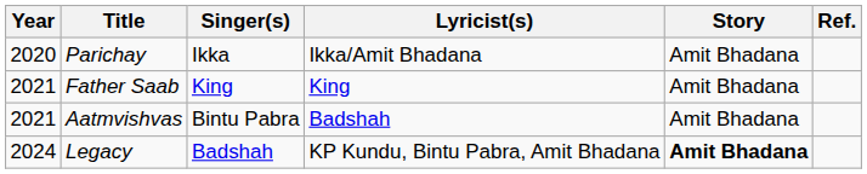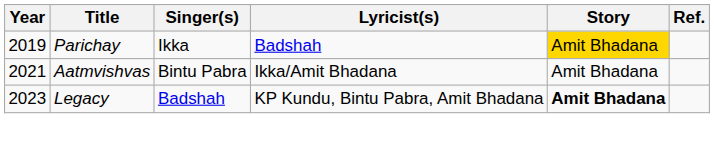Parichay | Year: 2020 -> 2019
Parichay | Lyricist(s): Ikka/Amit Bhadana -> Badshah
Parichay | Story: no background -> gold background
- row: 2021 | Father Saab | King | King | Amit Bhadana
Aatmvishvas | Lyricist(s): Badshah -> Ikka/Amit Bhadana
Legacy | Year: 2024 -> 2023
